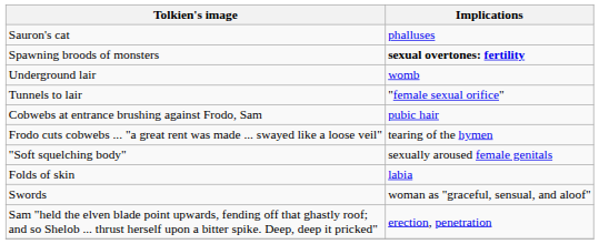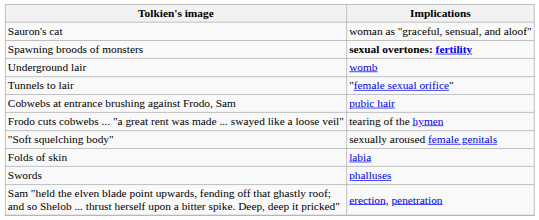Sauron's cat | Implications: phalluses -> woman as "graceful, sensual, and aloof"
Swords | Implications: woman as "graceful, sensual, and aloof" -> phalluses
